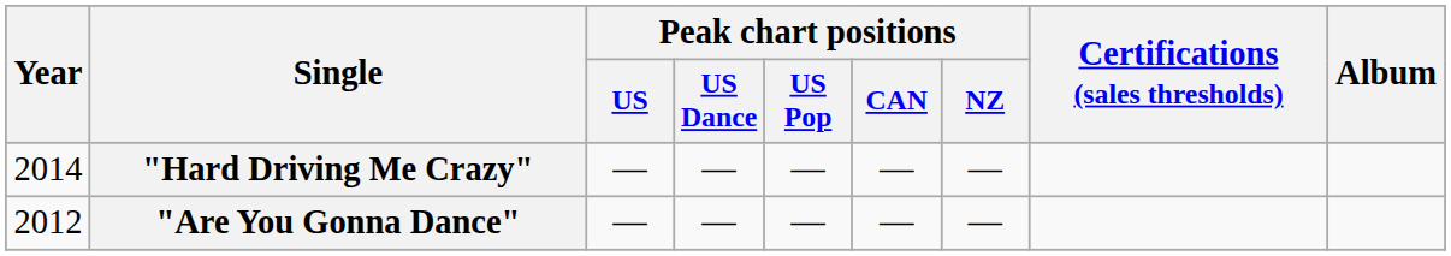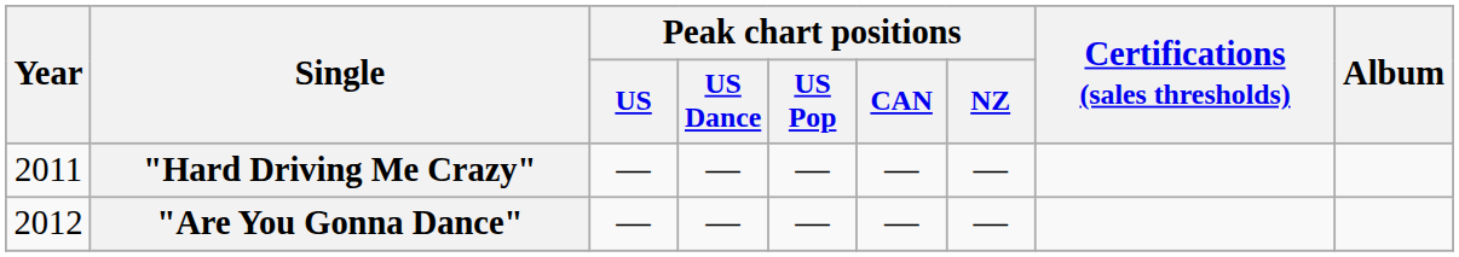"Hard Driving Me Crazy" | Year: 2014 -> 2011
